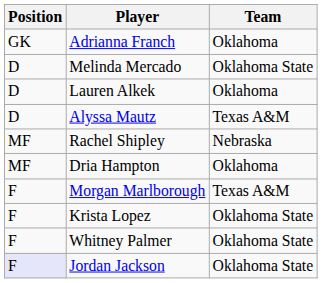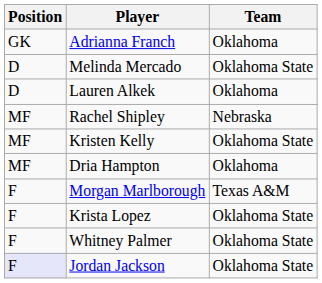- row: D | Alyssa Mautz | Texas A&M
+ row: MF | Kristen Kelly | Oklahoma State
